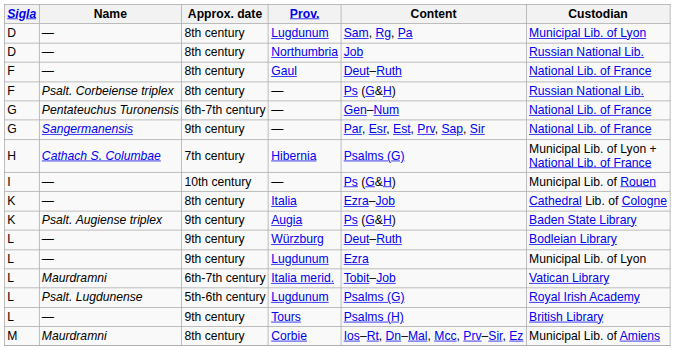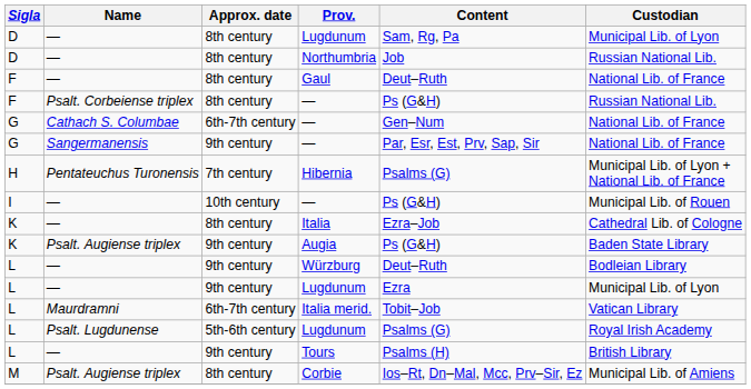6th-7th century / — | Name: Pentateuchus Turonensis -> Cathach S. Columbae
Hibernia | Name: Cathach S. Columbae -> Pentateuchus Turonensis
Corbie | Name: Maurdramni -> Psalt. Augiense triplex
